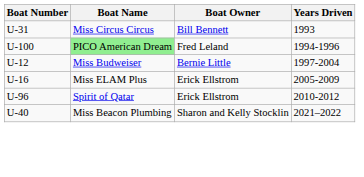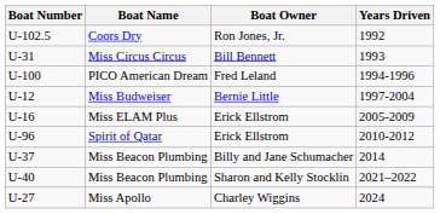+ row: U-102.5 | Coors Dry | Ron Jones, Jr. | 1992
U-100 | Boat Name: lightgreen background -> no background
+ row: U-37 | Miss Beacon Plumbing | Billy and Jane Schumacher | 2014
+ row: U-27 | Miss Apollo | Charley Wiggins | 2024
